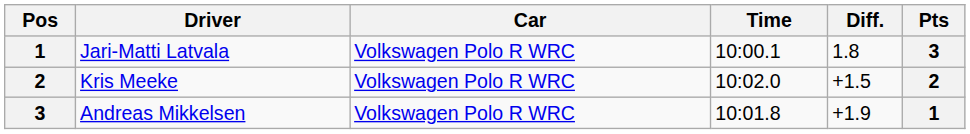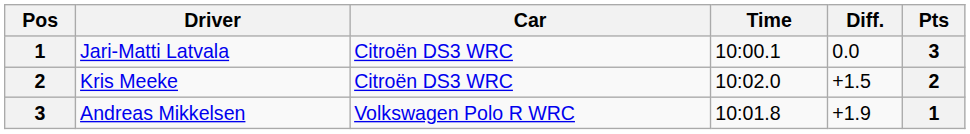Jari-Matti Latvala | Car: Volkswagen Polo R WRC -> Citroën DS3 WRC
Jari-Matti Latvala | Diff.: 1.8 -> 0.0
Kris Meeke | Car: Volkswagen Polo R WRC -> Citroën DS3 WRC
